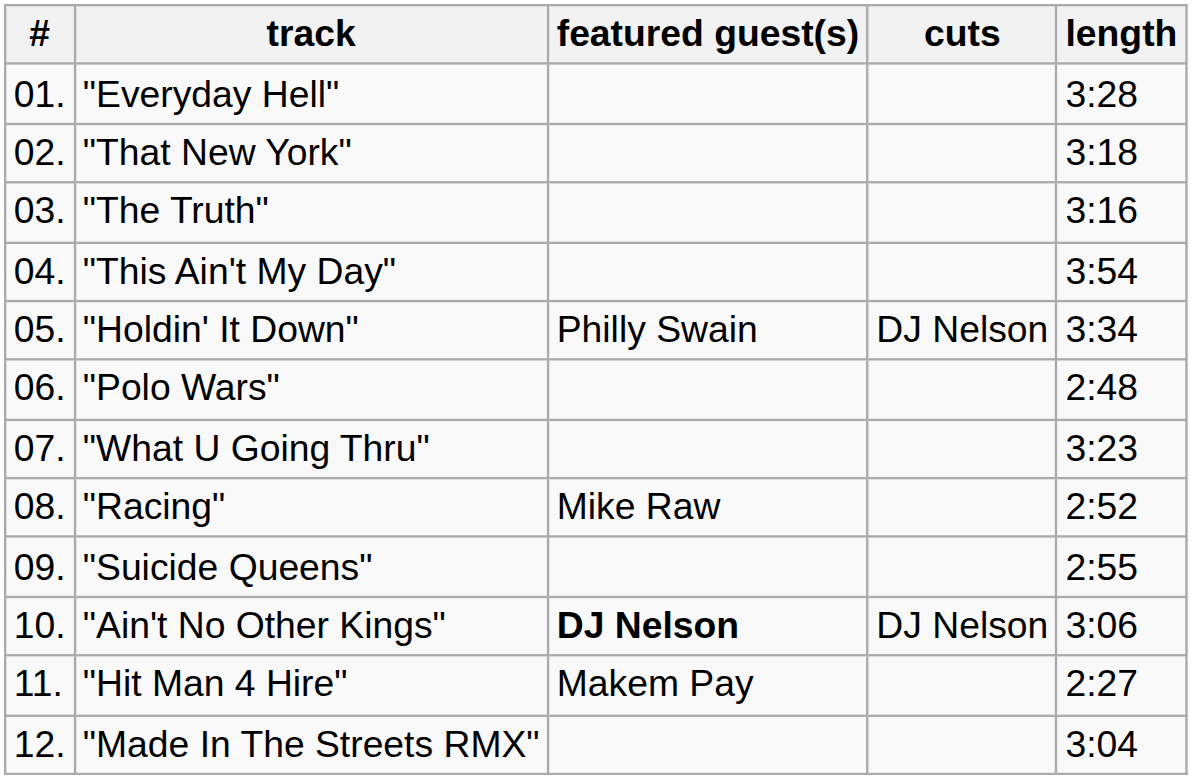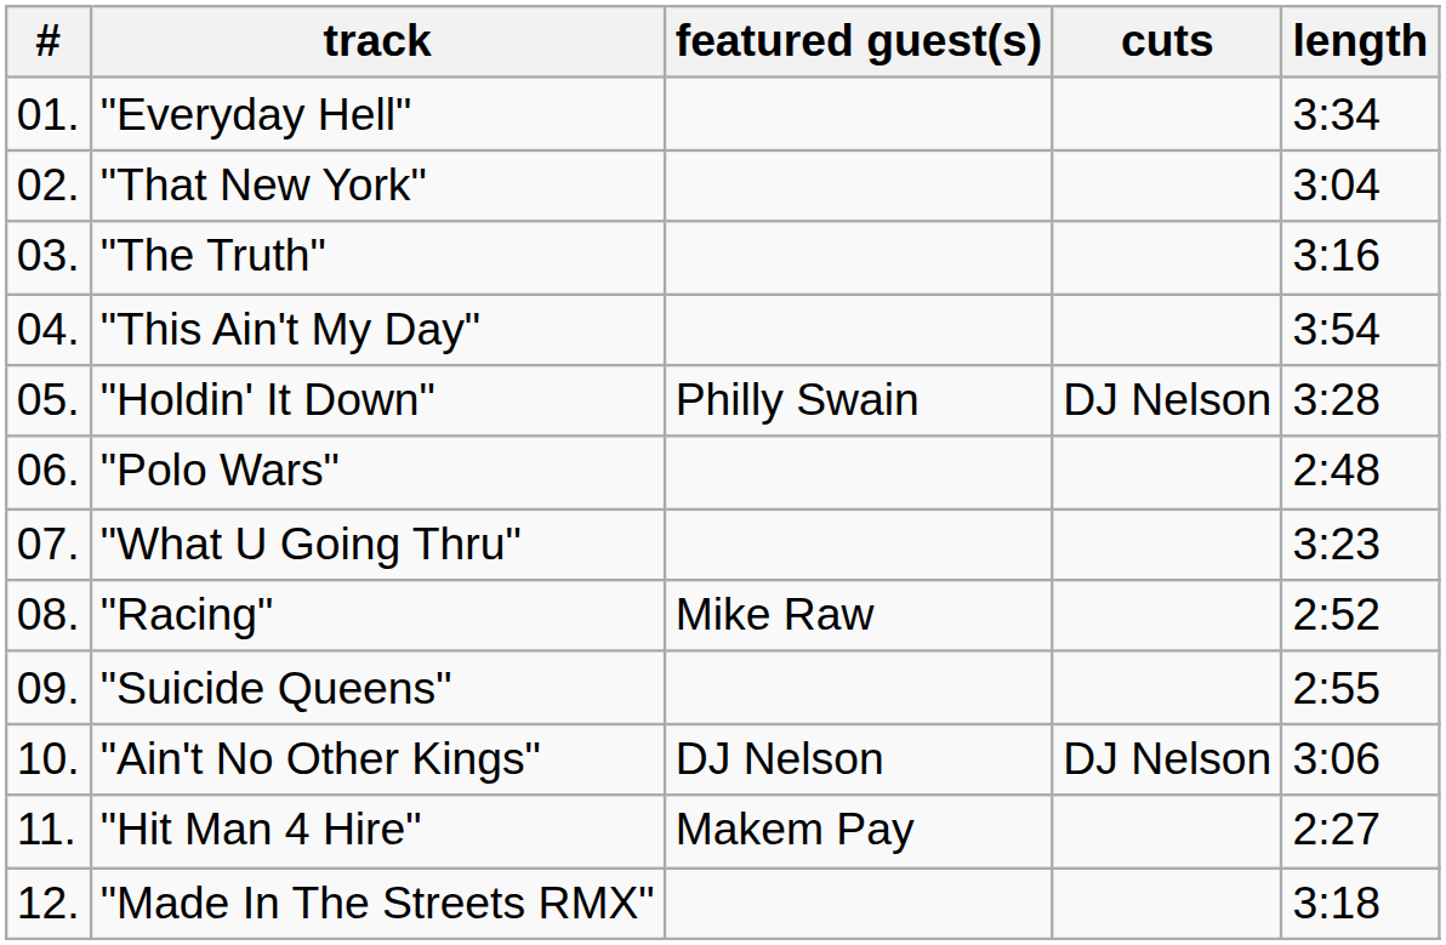"Everyday Hell" | length: 3:28 -> 3:34
"That New York" | length: 3:18 -> 3:04
"Holdin' It Down" | length: 3:34 -> 3:28
"Ain't No Other Kings" | featured guest(s): bold -> normal
"Made In The Streets RMX" | length: 3:04 -> 3:18
